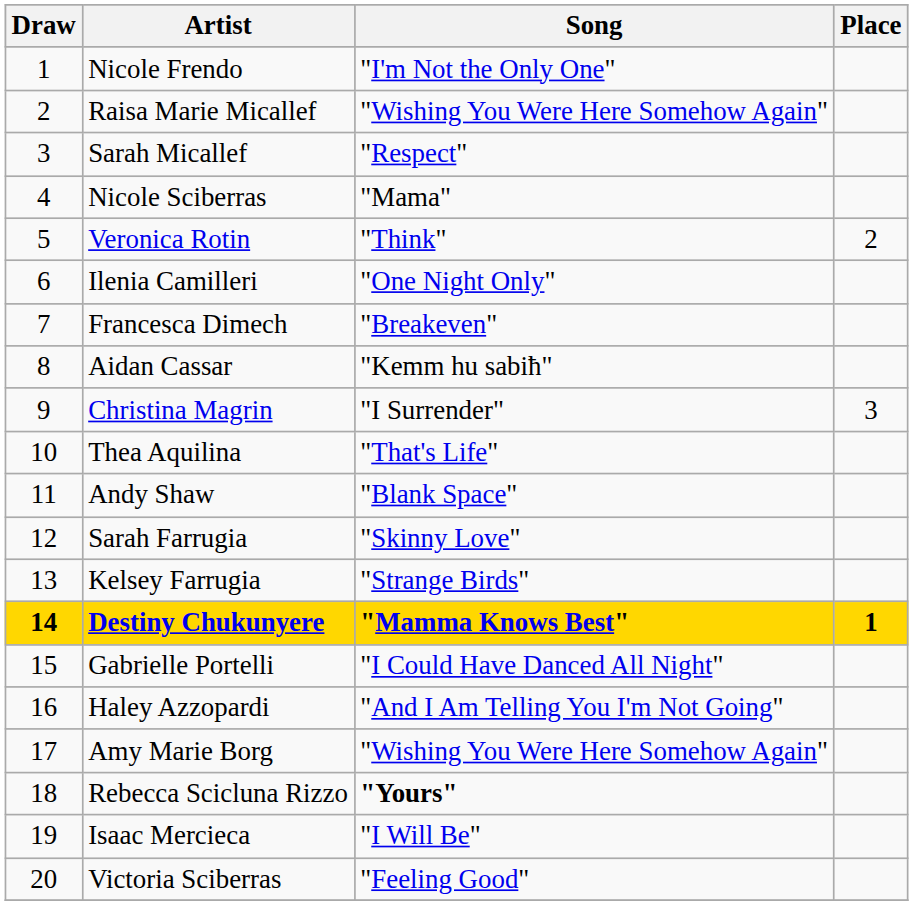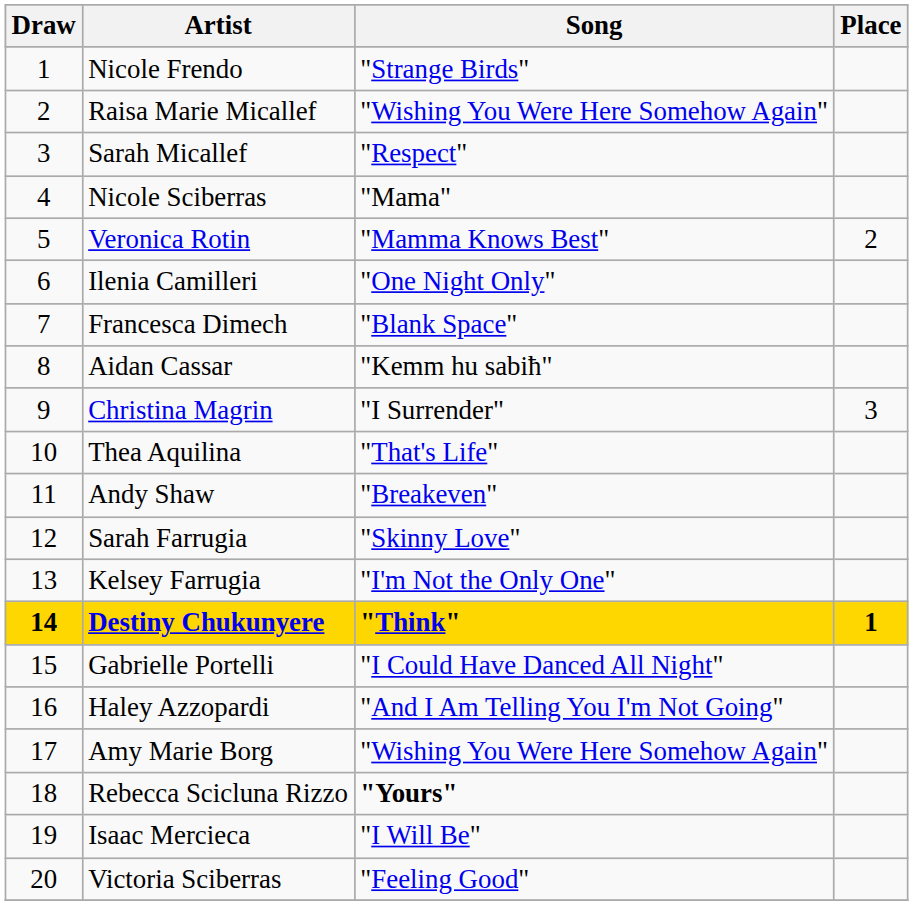Nicole Frendo | Song: "I'm Not the Only One" -> "Strange Birds"
Veronica Rotin | Song: "Think" -> "Mamma Knows Best"
Francesca Dimech | Song: "Breakeven" -> "Blank Space"
Andy Shaw | Song: "Blank Space" -> "Breakeven"
Kelsey Farrugia | Song: "Strange Birds" -> "I'm Not the Only One"
Destiny Chukunyere | Song: "Mamma Knows Best" -> "Think"
